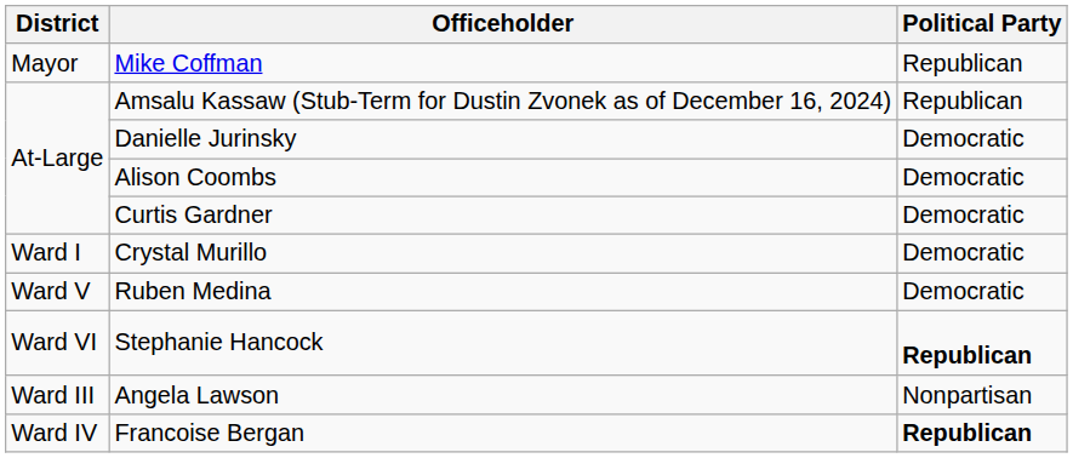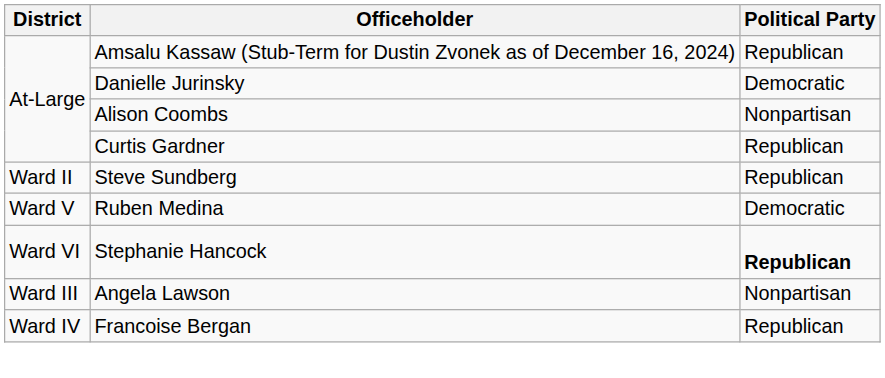- row: Mayor | Mike Coffman | Republican
Alison Coombs | Political Party: Democratic -> Nonpartisan
Curtis Gardner | Political Party: Democratic -> Republican
- row: Ward I | Crystal Murillo | Democratic
+ row: Ward II | Steve Sundberg | Republican
Francoise Bergan | Political Party: bold -> normal
